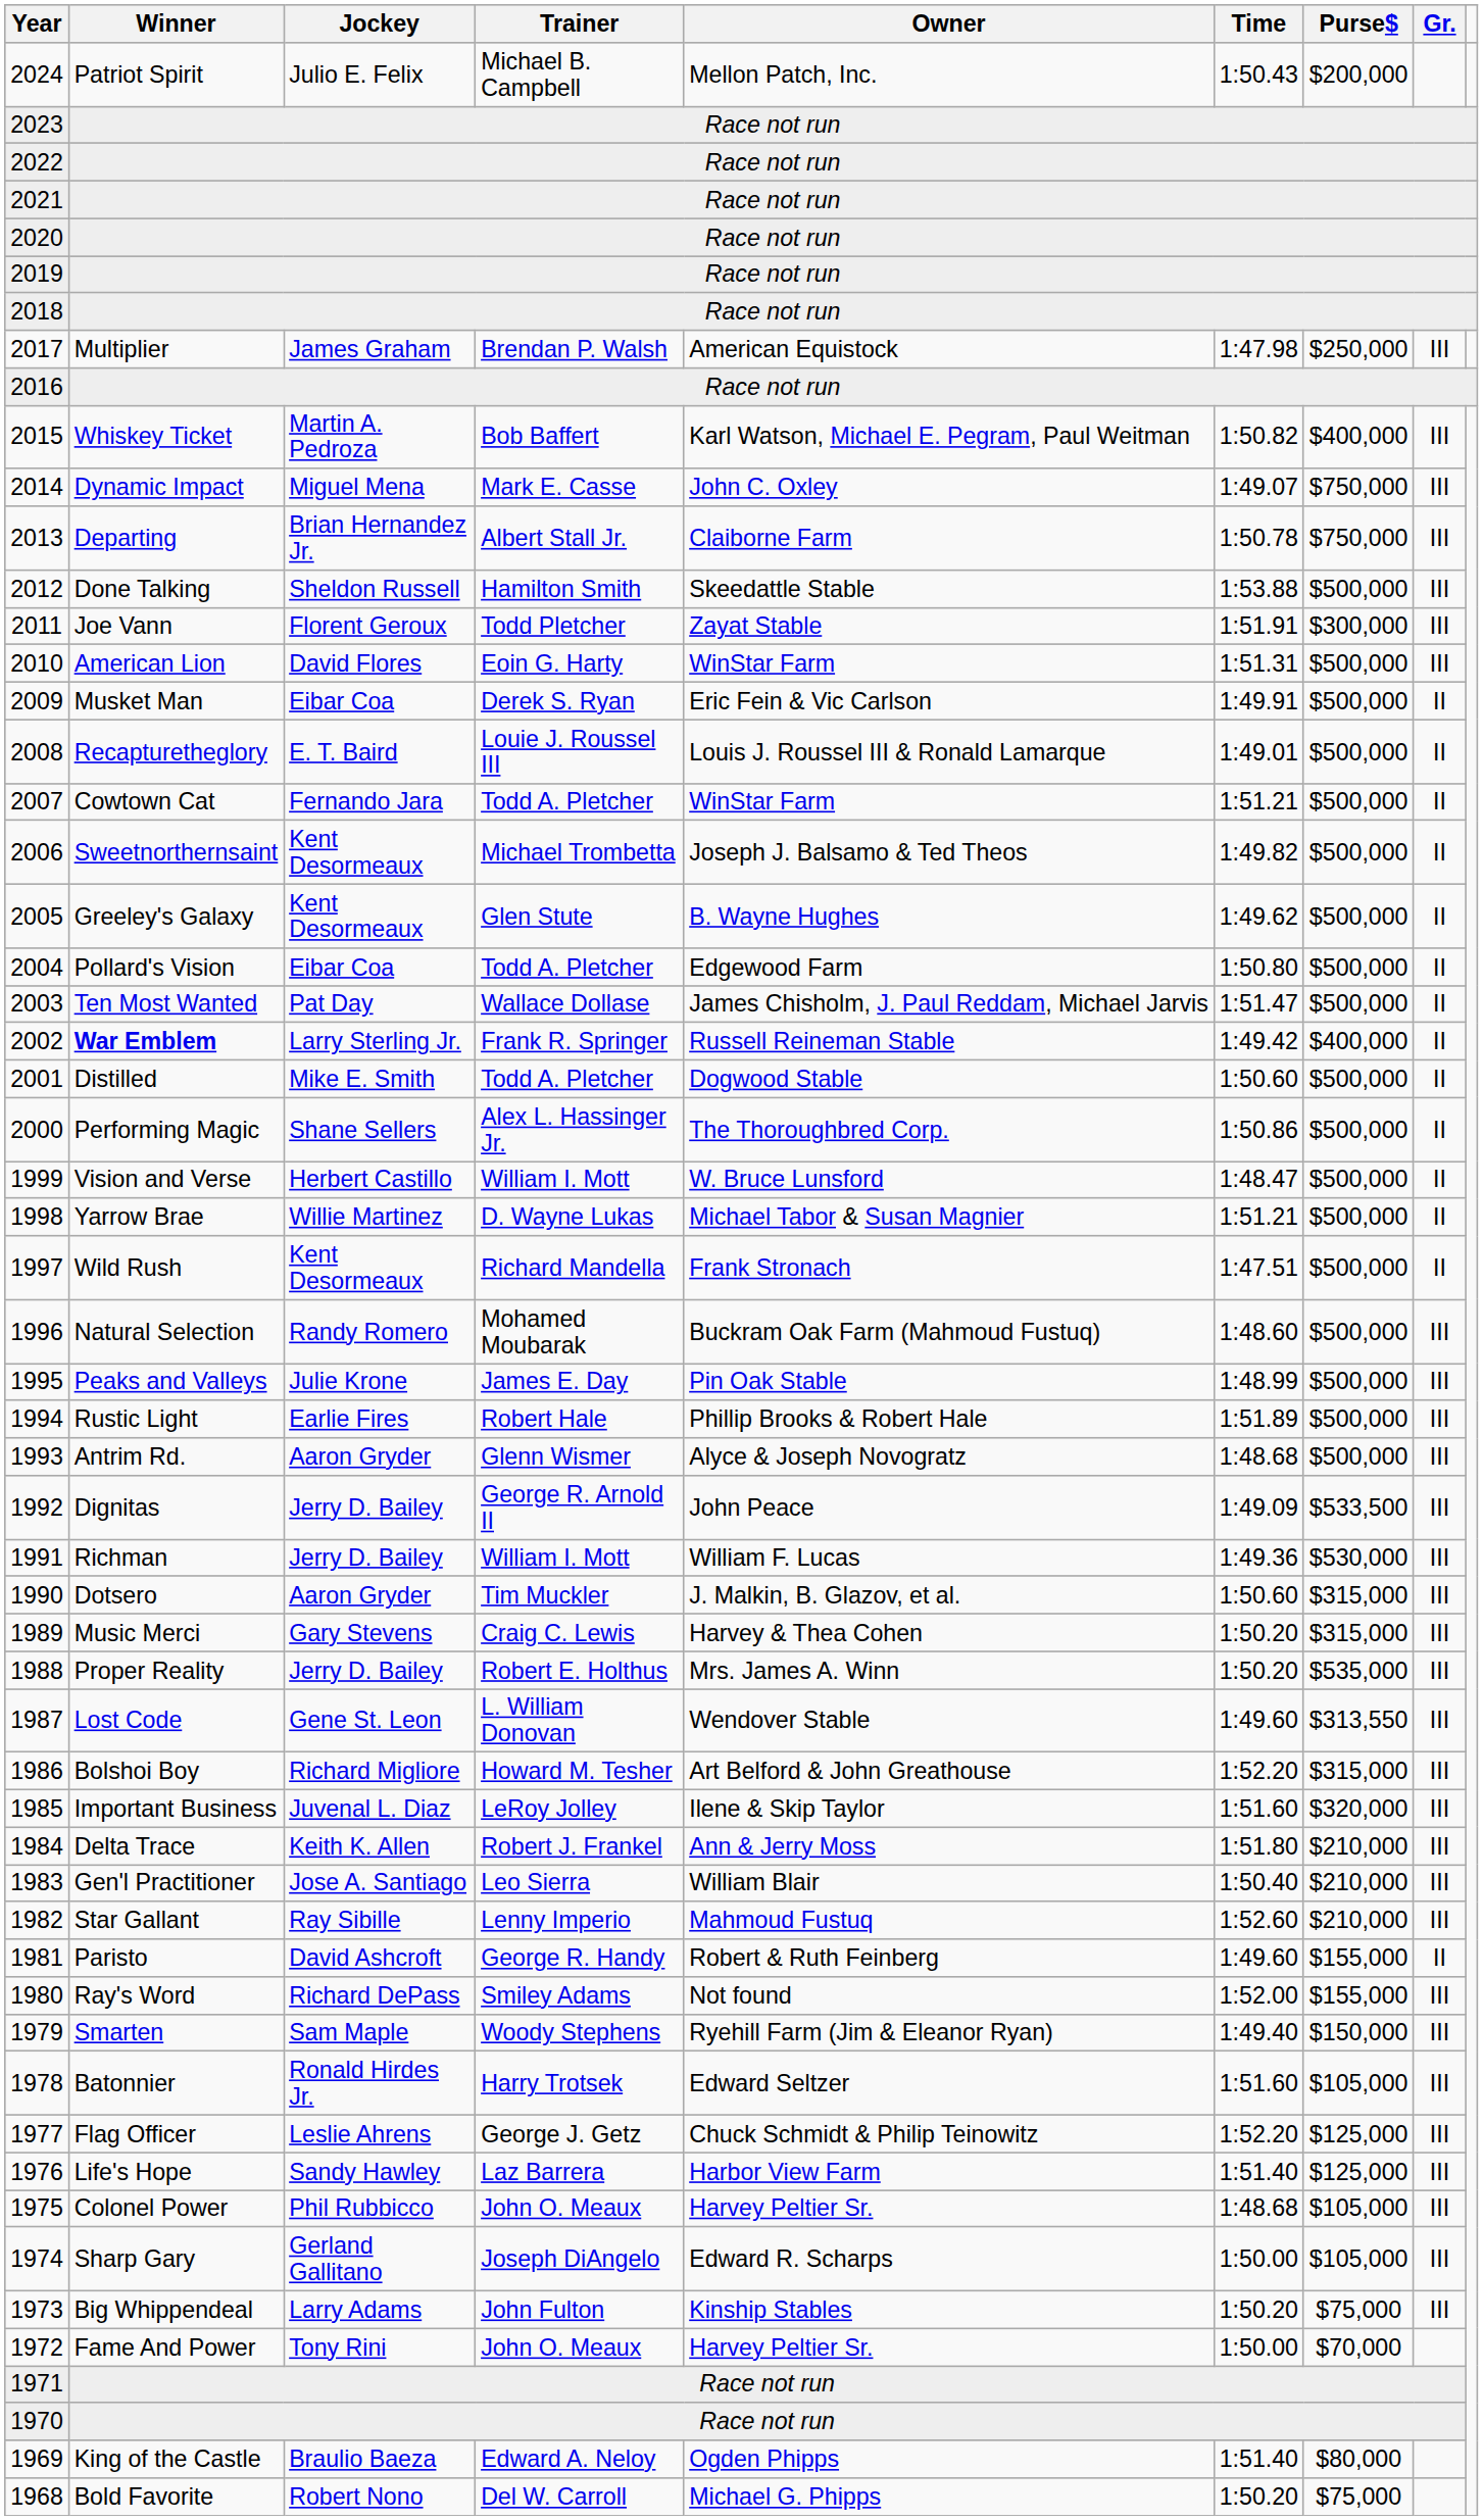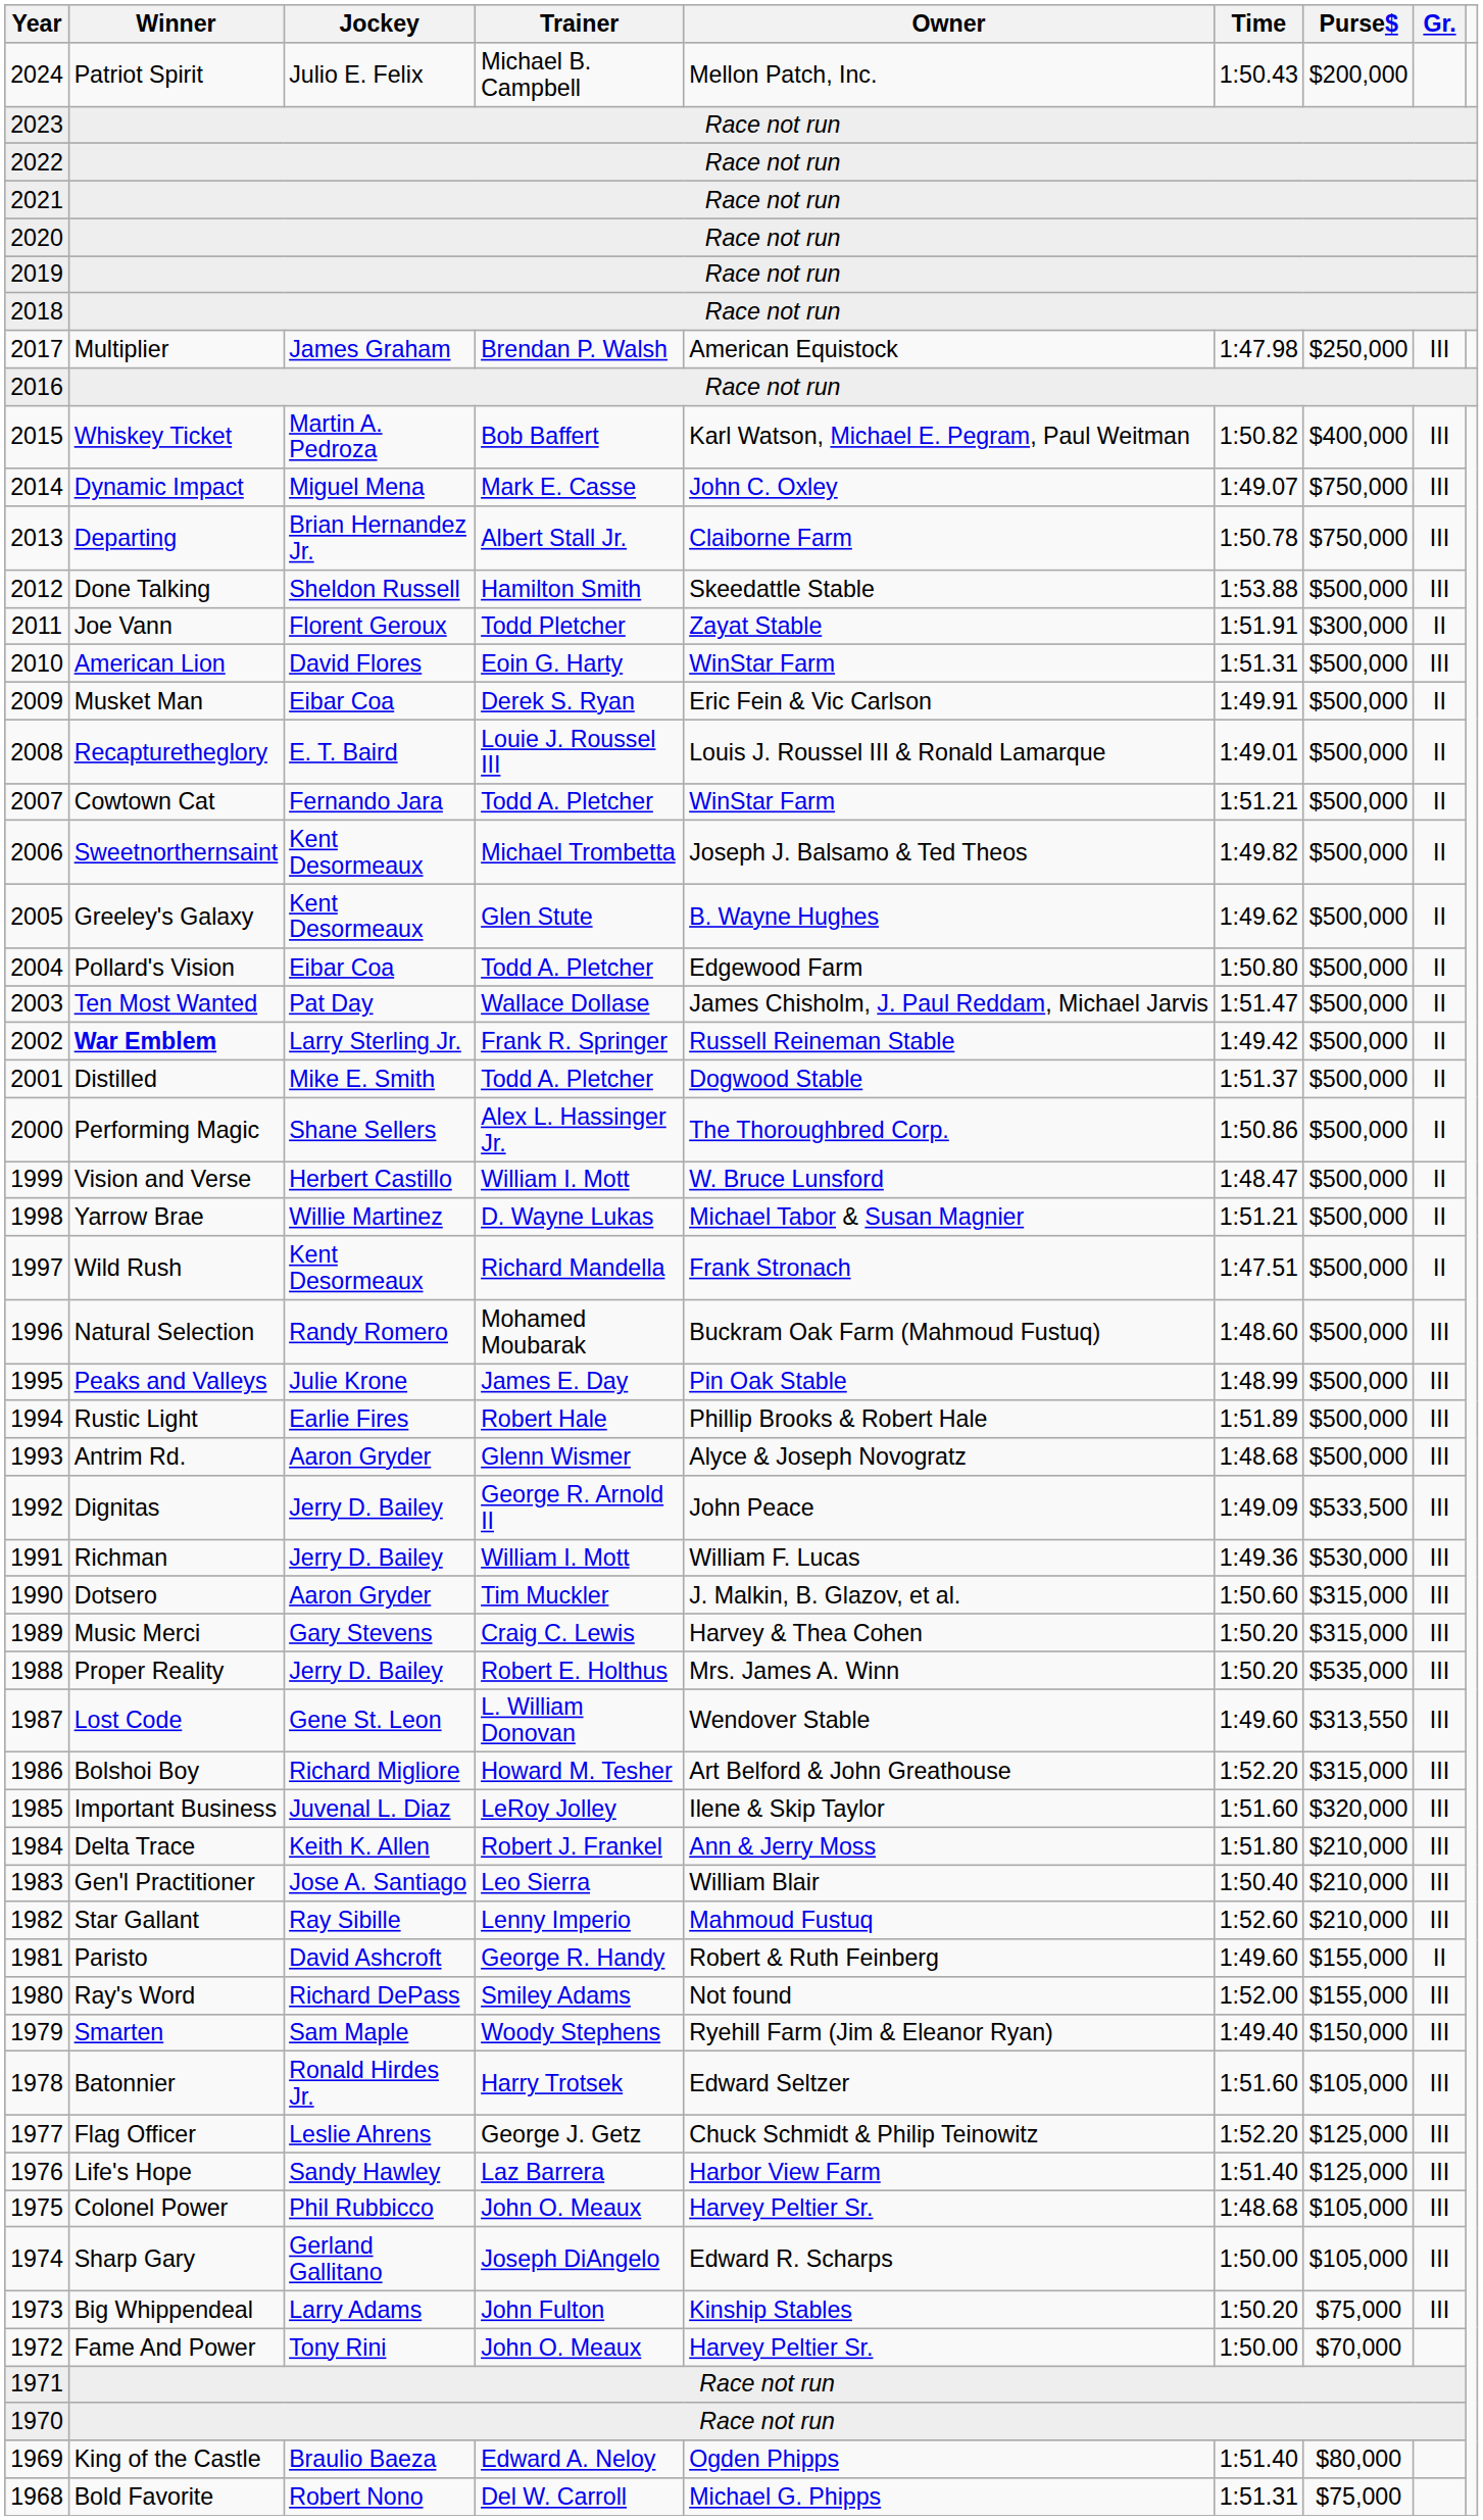2011 | Gr.: III -> II
2002 | Purse$: $400,000 -> $500,000
2001 | Time: 1:50.60 -> 1:51.37
1968 | Time: 1:50.20 -> 1:51.31
